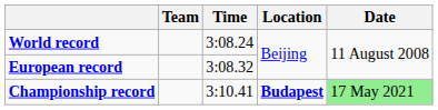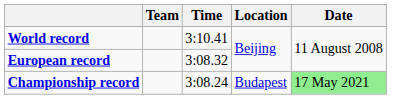World record | Time: 3:08.24 -> 3:10.41
Championship record | Time: 3:10.41 -> 3:08.24
Championship record | Location: bold -> normal
